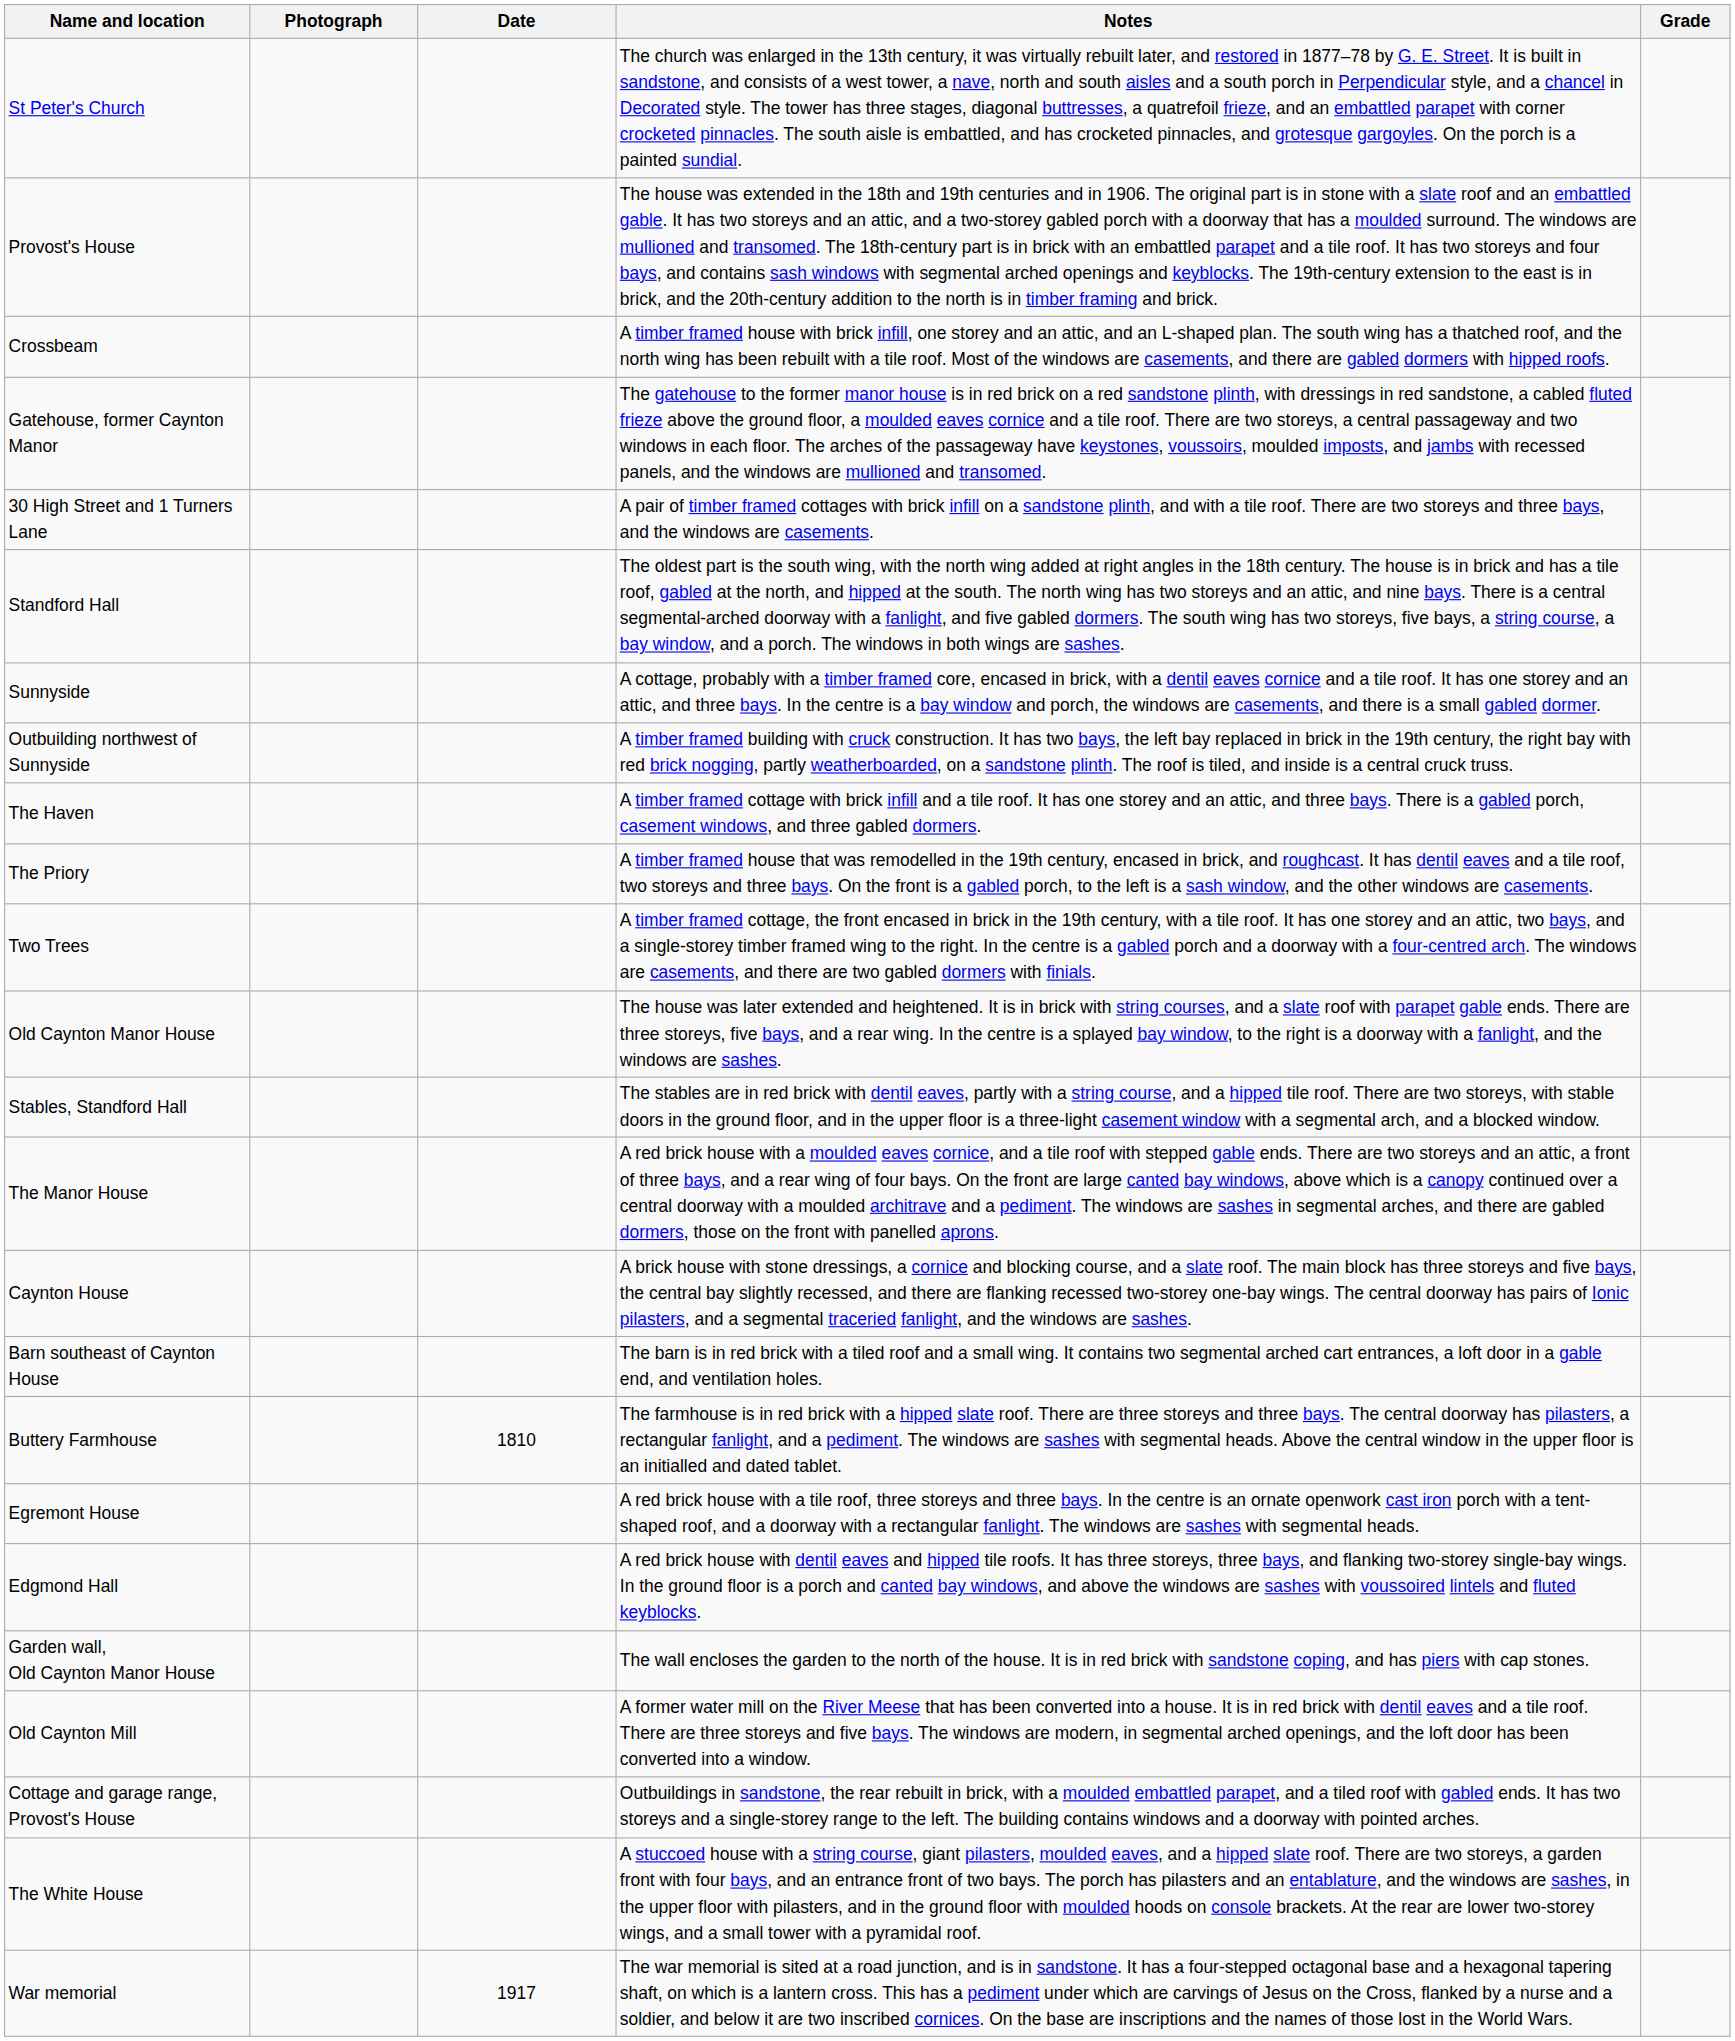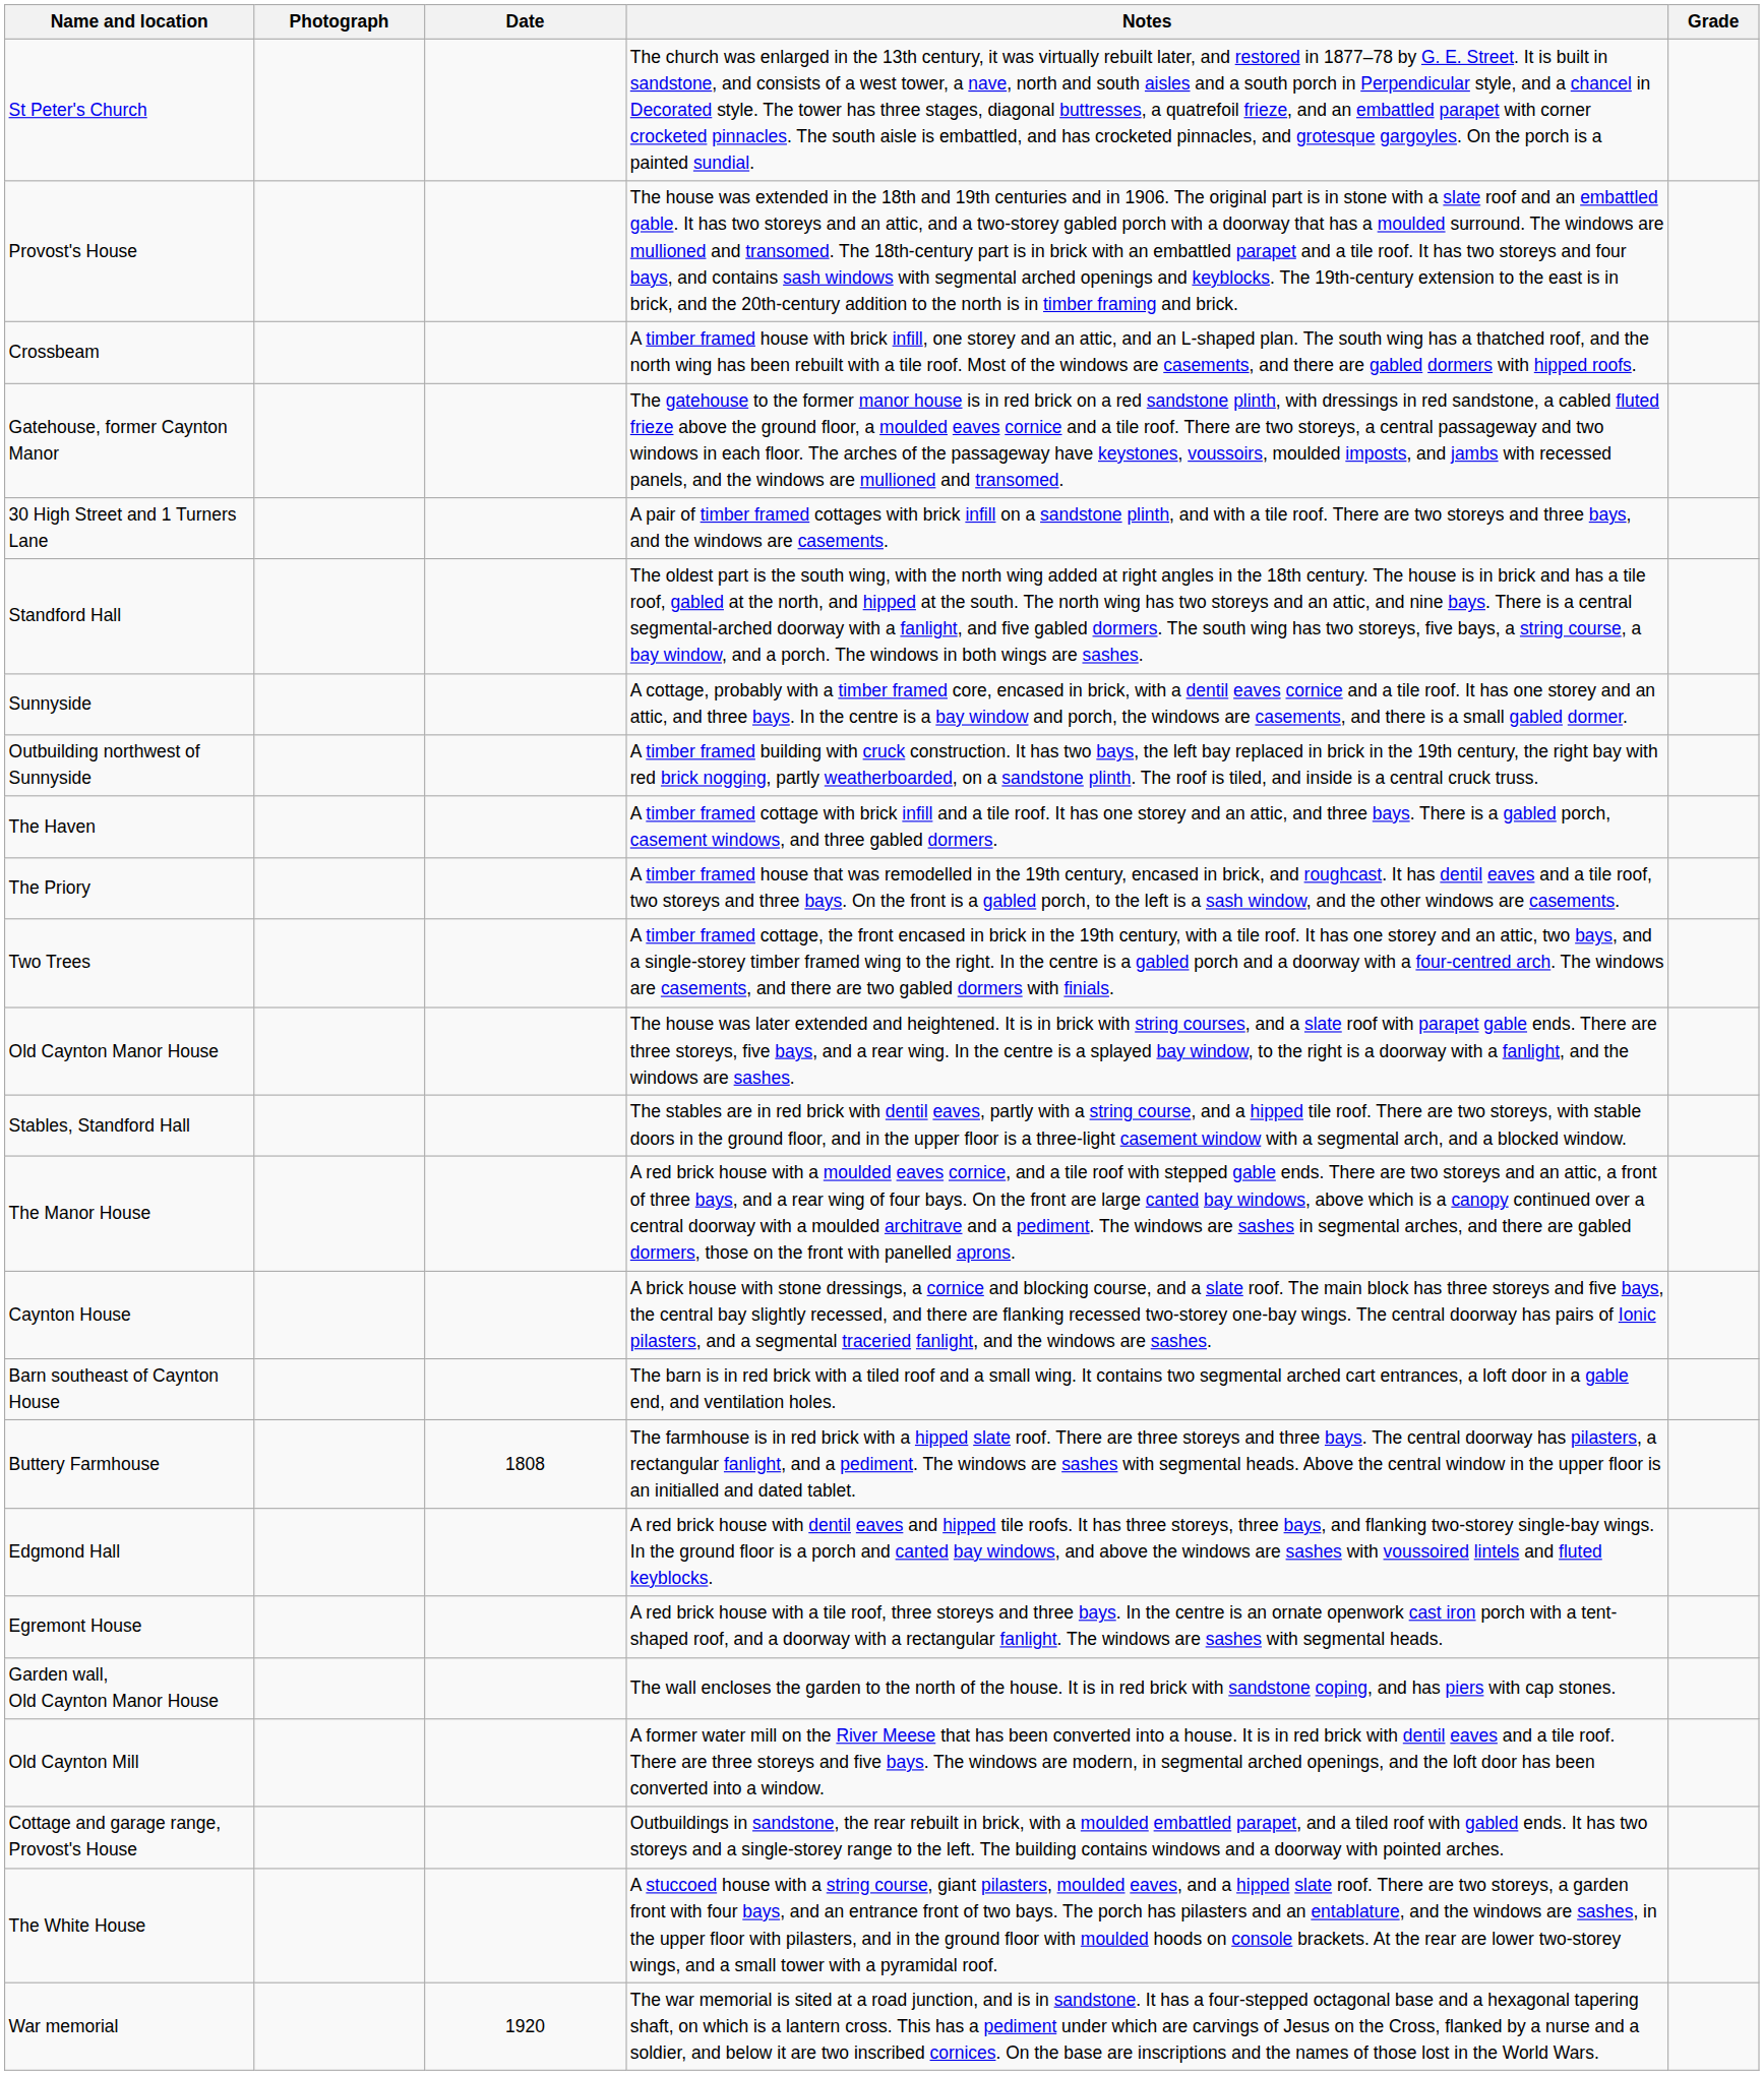Buttery Farmhouse | Date: 1810 -> 1808
rows swapped: Edgmond Hall <-> Egremont House
War memorial | Date: 1917 -> 1920
